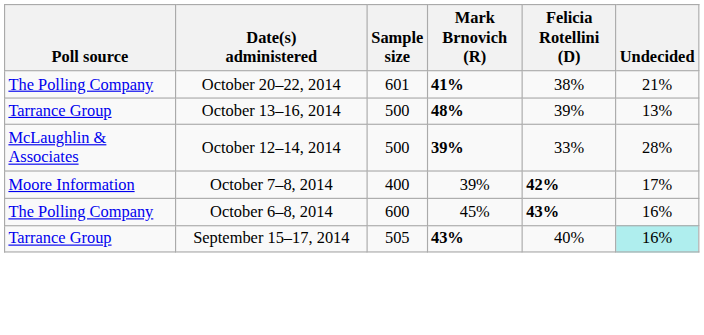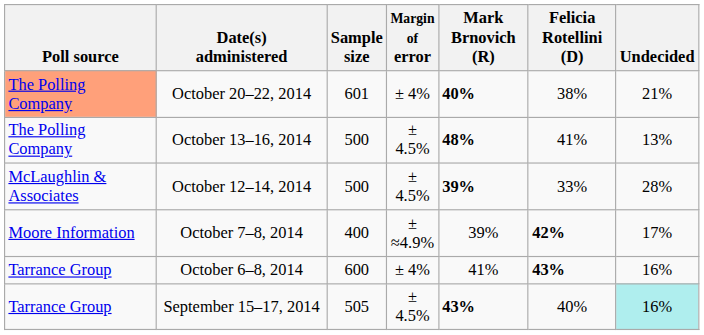+ column: Margin of error | ± 4% | ± 4.5% | ± 4.5% | ± ≈4.9% | ± 4% | ± 4.5%
October 20–22, 2014 | Poll source: no background -> lightsalmon background
October 20–22, 2014 | Mark Brnovich (R): 41% -> 40%
October 13–16, 2014 | Poll source: Tarrance Group -> The Polling Company
October 13–16, 2014 | Felicia Rotellini (D): 39% -> 41%
October 6–8, 2014 | Poll source: The Polling Company -> Tarrance Group
October 6–8, 2014 | Mark Brnovich (R): 45% -> 41%
